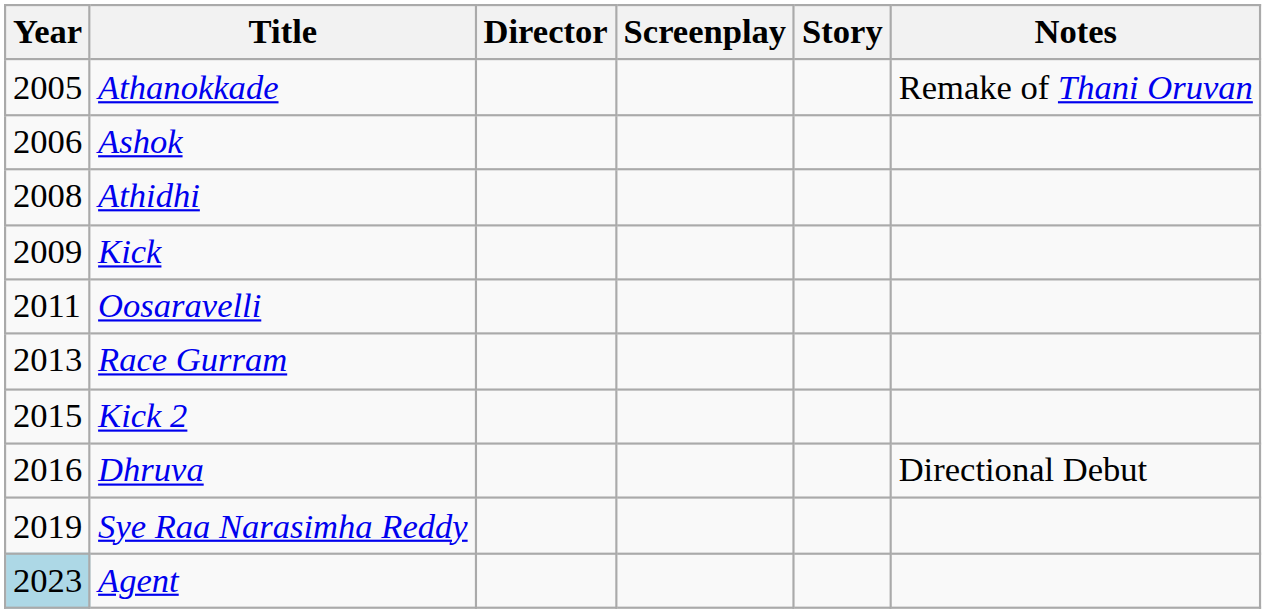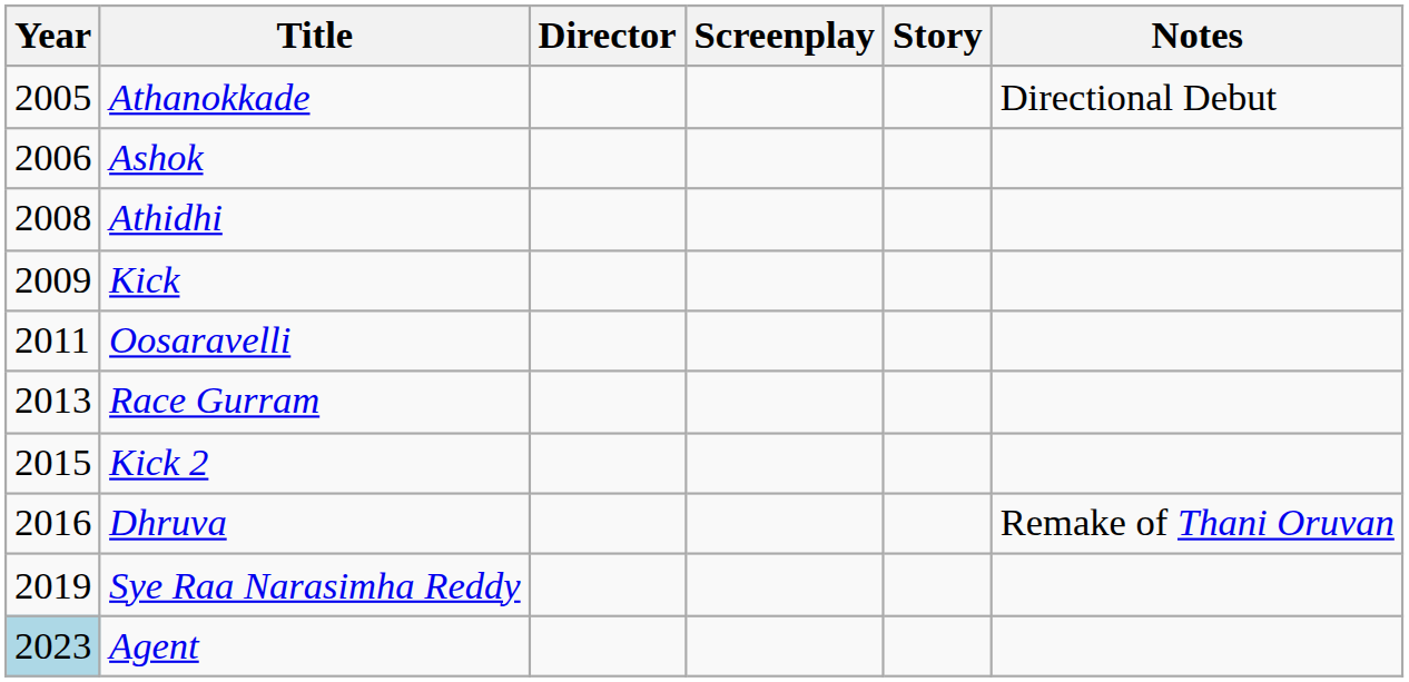Athanokkade | Notes: Remake of Thani Oruvan -> Directional Debut
Dhruva | Notes: Directional Debut -> Remake of Thani Oruvan
